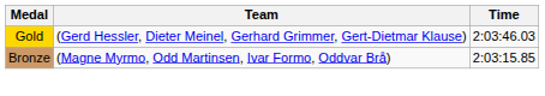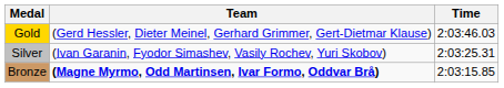+ row: Silver | (Ivan Garanin, Fyodor Simashev, Vasily Rochev, Yuri Skobov) | 2:03:25.31
Bronze | Team: normal -> bold
